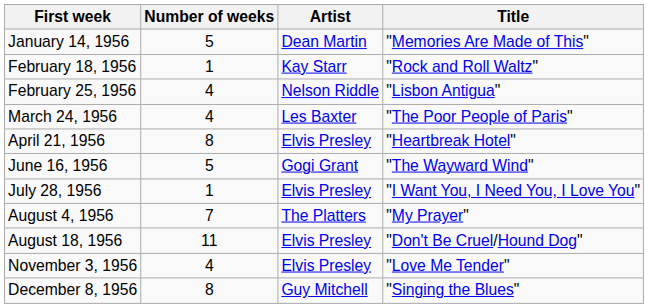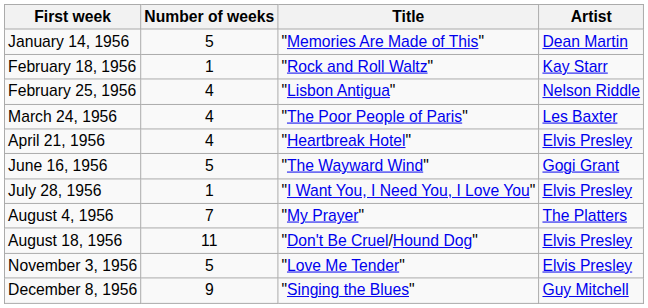columns swapped: Title <-> Artist
April 21, 1956 | Number of weeks: 8 -> 4
November 3, 1956 | Number of weeks: 4 -> 5
December 8, 1956 | Number of weeks: 8 -> 9
